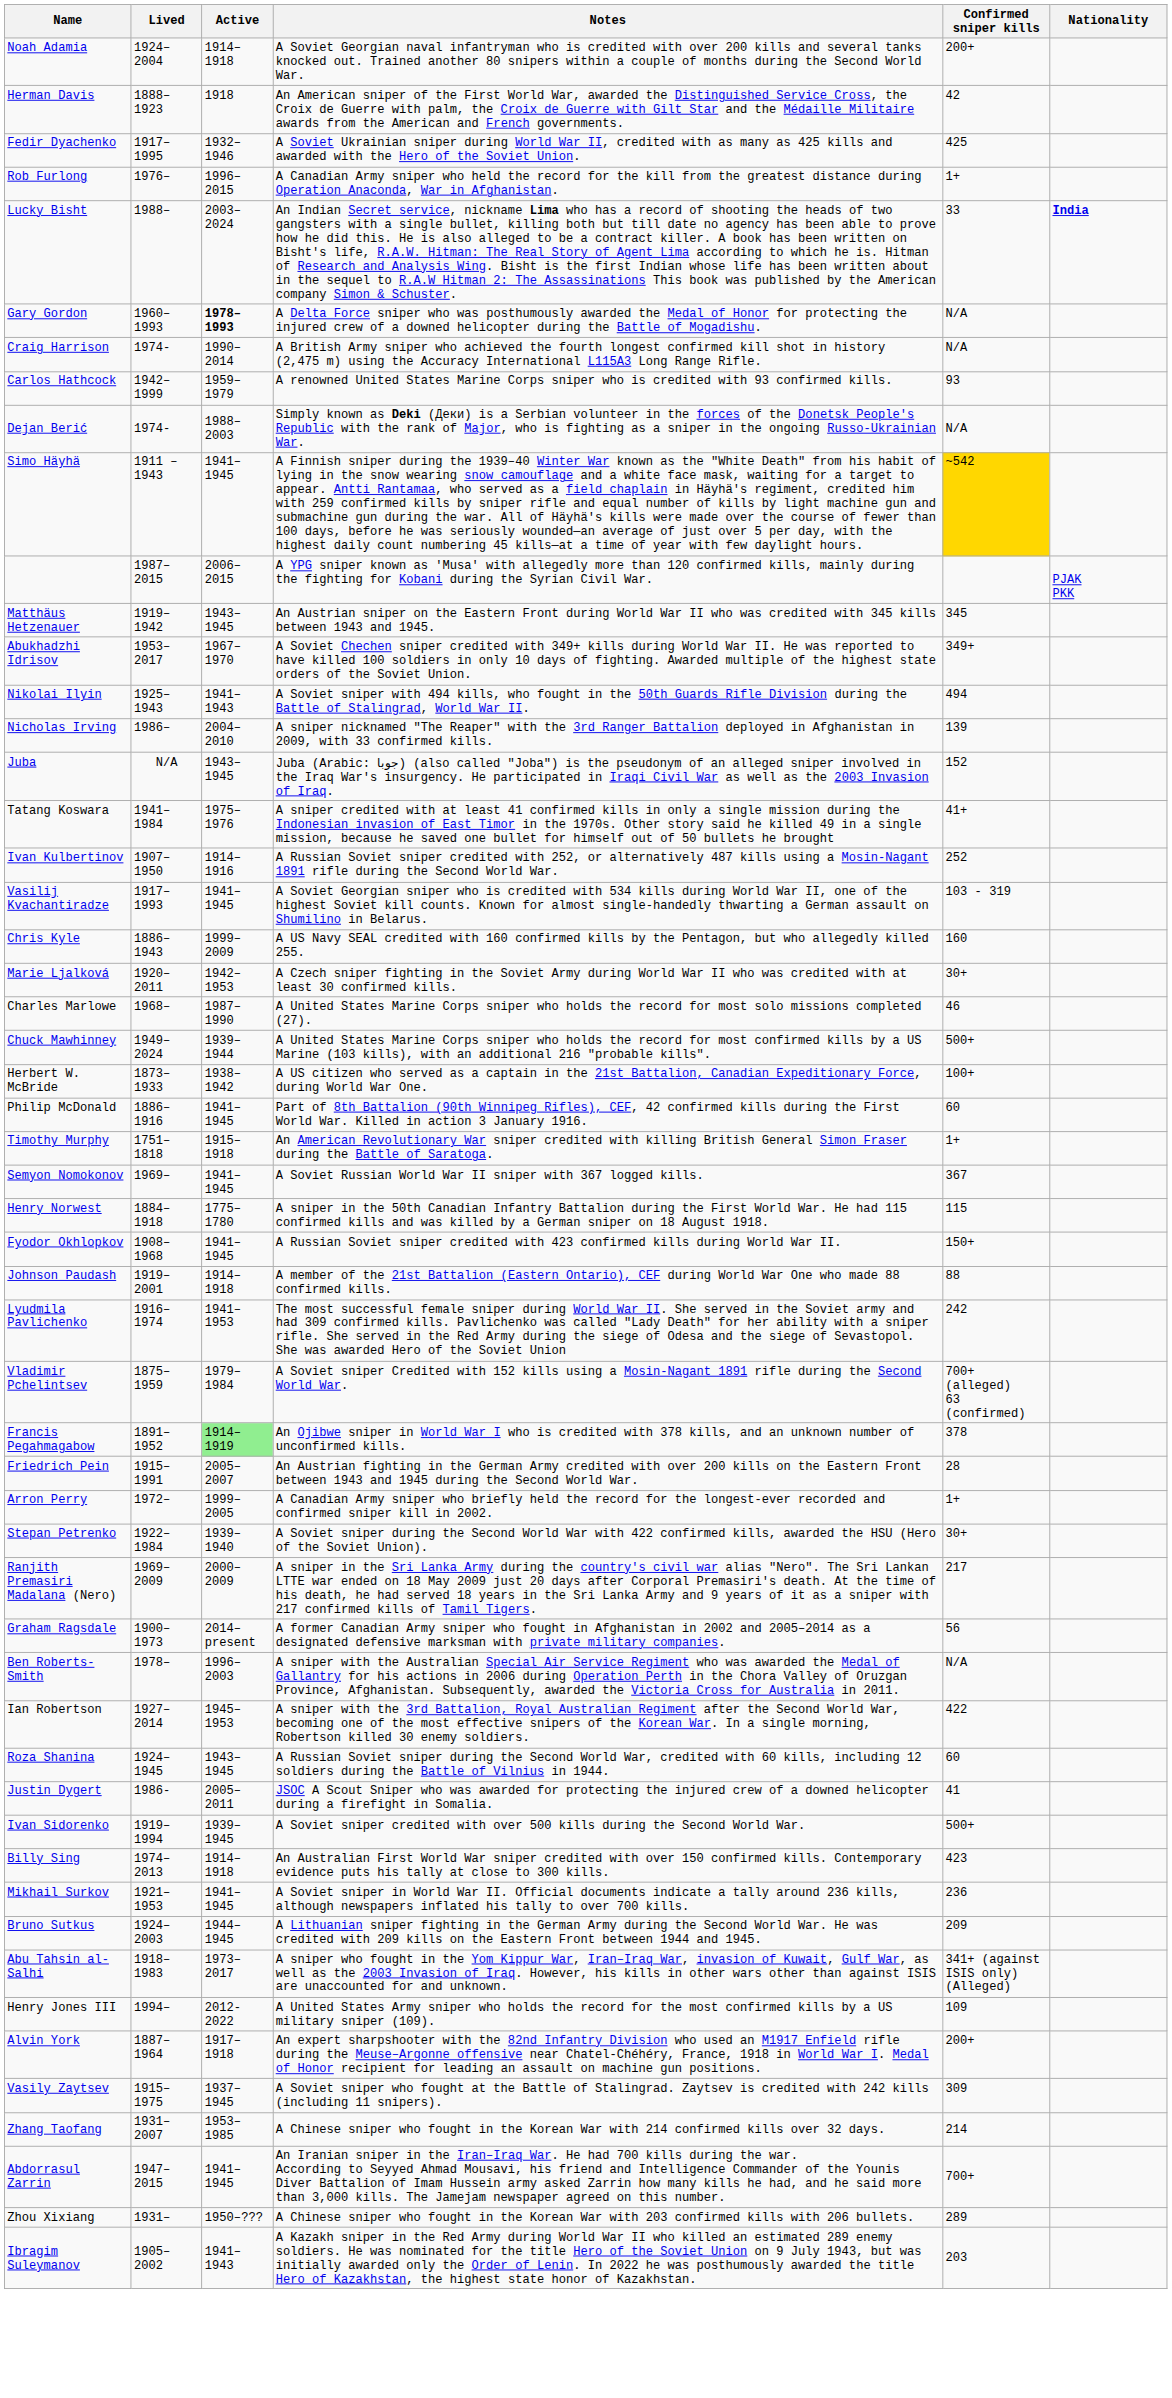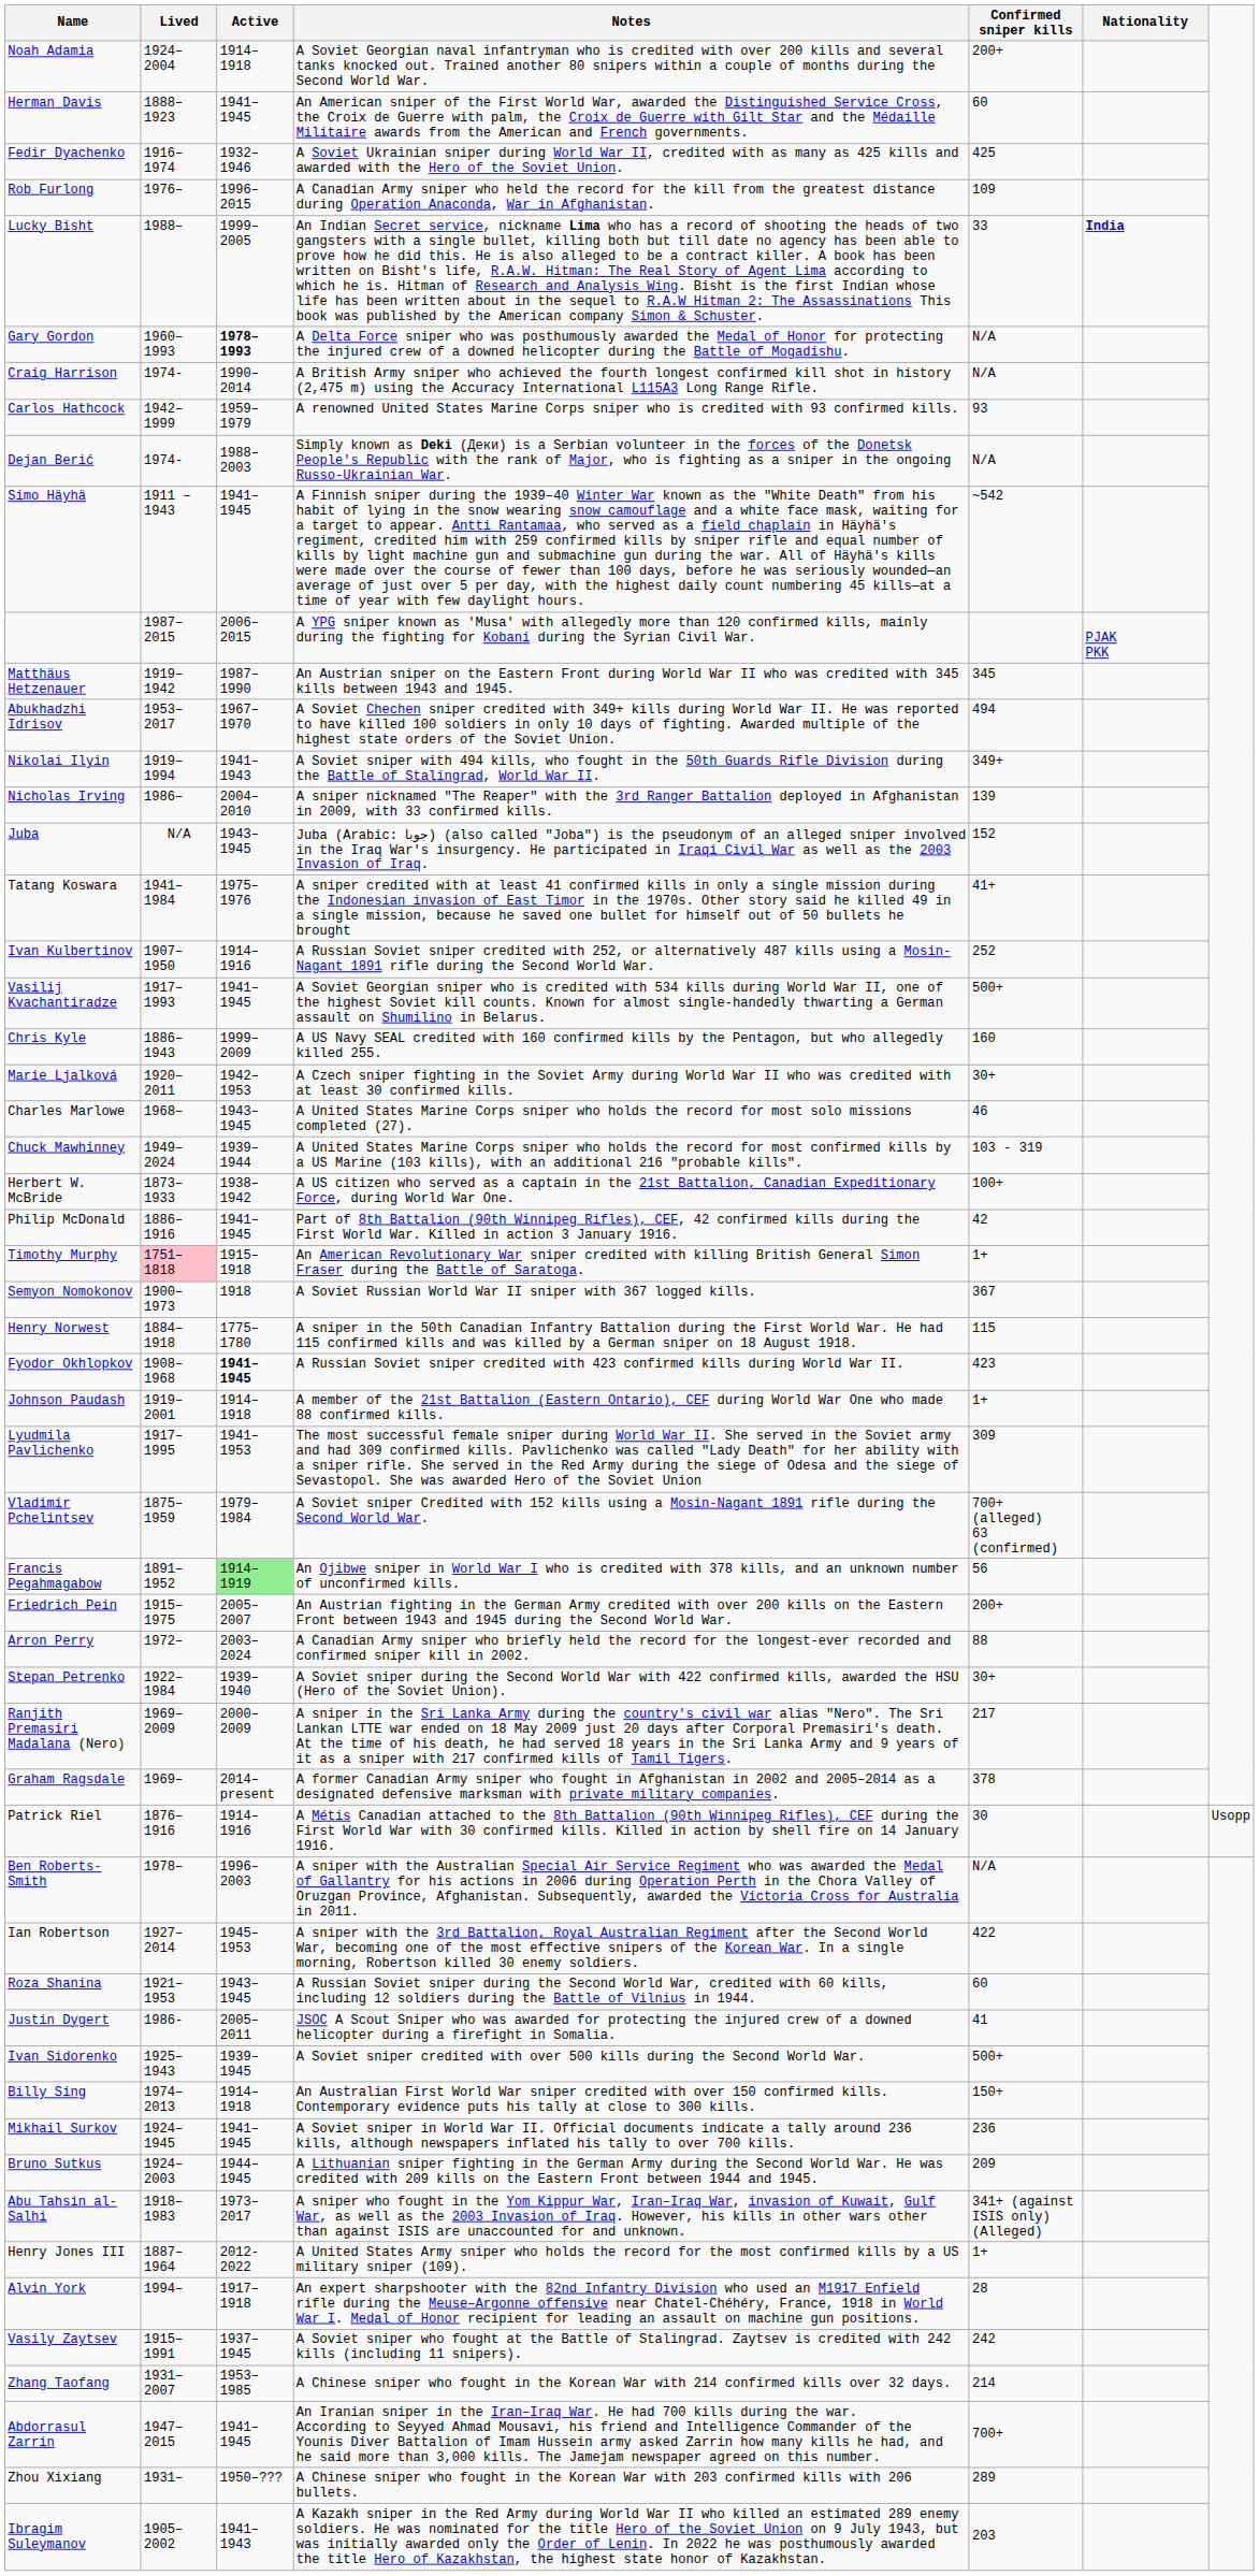Herman Davis | Active: 1918 -> 1941–1945
Herman Davis | Confirmed sniper kills: 42 -> 60
Fedir Dyachenko | Lived: 1917–1995 -> 1916–1974
Rob Furlong | Confirmed sniper kills: 1+ -> 109
Lucky Bisht | Active: 2003–2024 -> 1999–2005
Simo Häyhä | Confirmed sniper kills: gold background -> no background
Matthäus Hetzenauer | Active: 1943–1945 -> 1987–1990
Abukhadzhi Idrisov | Confirmed sniper kills: 349+ -> 494
Nikolai Ilyin | Lived: 1925–1943 -> 1919–1994
Nikolai Ilyin | Confirmed sniper kills: 494 -> 349+
Vasilij Kvachantiradze | Confirmed sniper kills: 103 - 319 -> 500+
Charles Marlowe | Active: 1987–1990 -> 1943–1945
Chuck Mawhinney | Confirmed sniper kills: 500+ -> 103 - 319
Philip McDonald | Confirmed sniper kills: 60 -> 42
Timothy Murphy | Lived: no background -> pink background
Semyon Nomokonov | Lived: 1969– -> 1900–1973
Semyon Nomokonov | Active: 1941–1945 -> 1918
Fyodor Okhlopkov | Active: normal -> bold
Fyodor Okhlopkov | Confirmed sniper kills: 150+ -> 423
Johnson Paudash | Confirmed sniper kills: 88 -> 1+
Lyudmila Pavlichenko | Lived: 1916–1974 -> 1917–1995
Lyudmila Pavlichenko | Confirmed sniper kills: 242 -> 309
Francis Pegahmagabow | Confirmed sniper kills: 378 -> 56
Friedrich Pein | Lived: 1915–1991 -> 1915–1975
Friedrich Pein | Confirmed sniper kills: 28 -> 200+
Arron Perry | Active: 1999–2005 -> 2003–2024
Arron Perry | Confirmed sniper kills: 1+ -> 88
Graham Ragsdale | Lived: 1900–1973 -> 1969–
Graham Ragsdale | Confirmed sniper kills: 56 -> 378
+ row: Patrick Riel | 1876–1916 | 1914–1916 | A Métis Canadian attached to the 8th Battalion (90th Winnipeg Rifles), CEF during the First World War with 30 confirmed kills. Killed in action by shell fire on 14 January 1916. | 30 | Usopp
Roza Shanina | Lived: 1924–1945 -> 1921–1953
Ivan Sidorenko | Lived: 1919–1994 -> 1925–1943
Billy Sing | Confirmed sniper kills: 423 -> 150+
Mikhail Surkov | Lived: 1921–1953 -> 1924–1945
Henry Jones III | Lived: 1994– -> 1887–1964
Henry Jones III | Confirmed sniper kills: 109 -> 1+
Alvin York | Lived: 1887–1964 -> 1994–
Alvin York | Confirmed sniper kills: 200+ -> 28
Vasily Zaytsev | Lived: 1915–1975 -> 1915–1991
Vasily Zaytsev | Confirmed sniper kills: 309 -> 242
